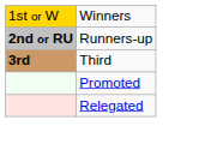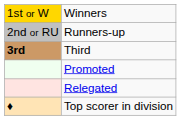Runners-up | column 1: bold -> normal
+ row: ♦ | Top scorer in division
